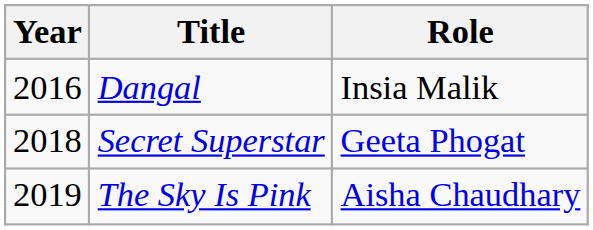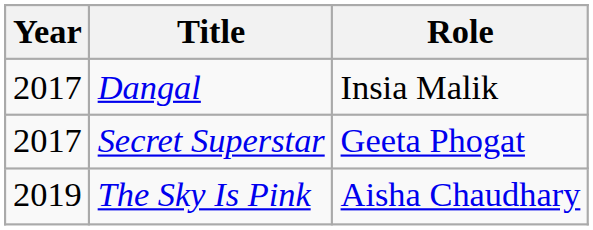Dangal | Year: 2016 -> 2017
Secret Superstar | Year: 2018 -> 2017
